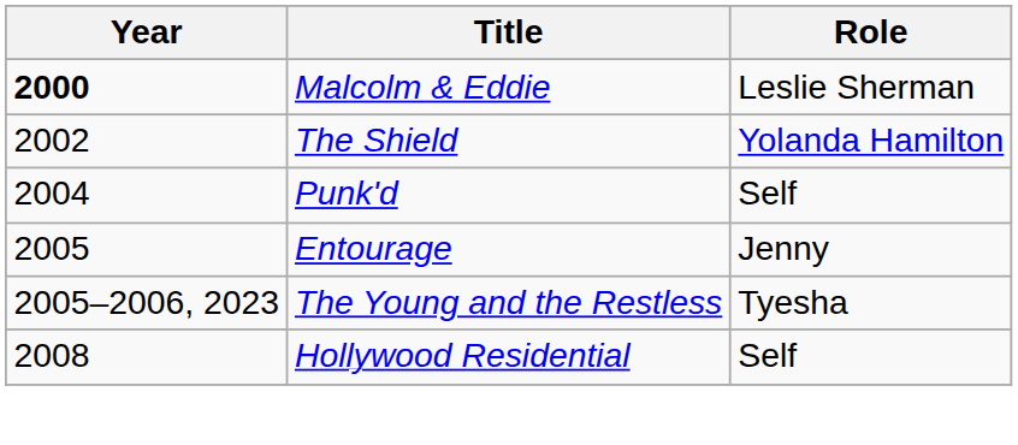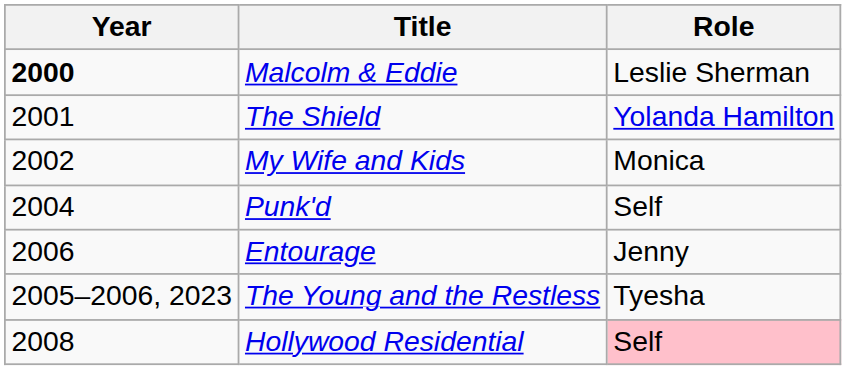The Shield | Year: 2002 -> 2001
+ row: 2002 | My Wife and Kids | Monica
Entourage | Year: 2005 -> 2006
Hollywood Residential | Role: no background -> pink background
